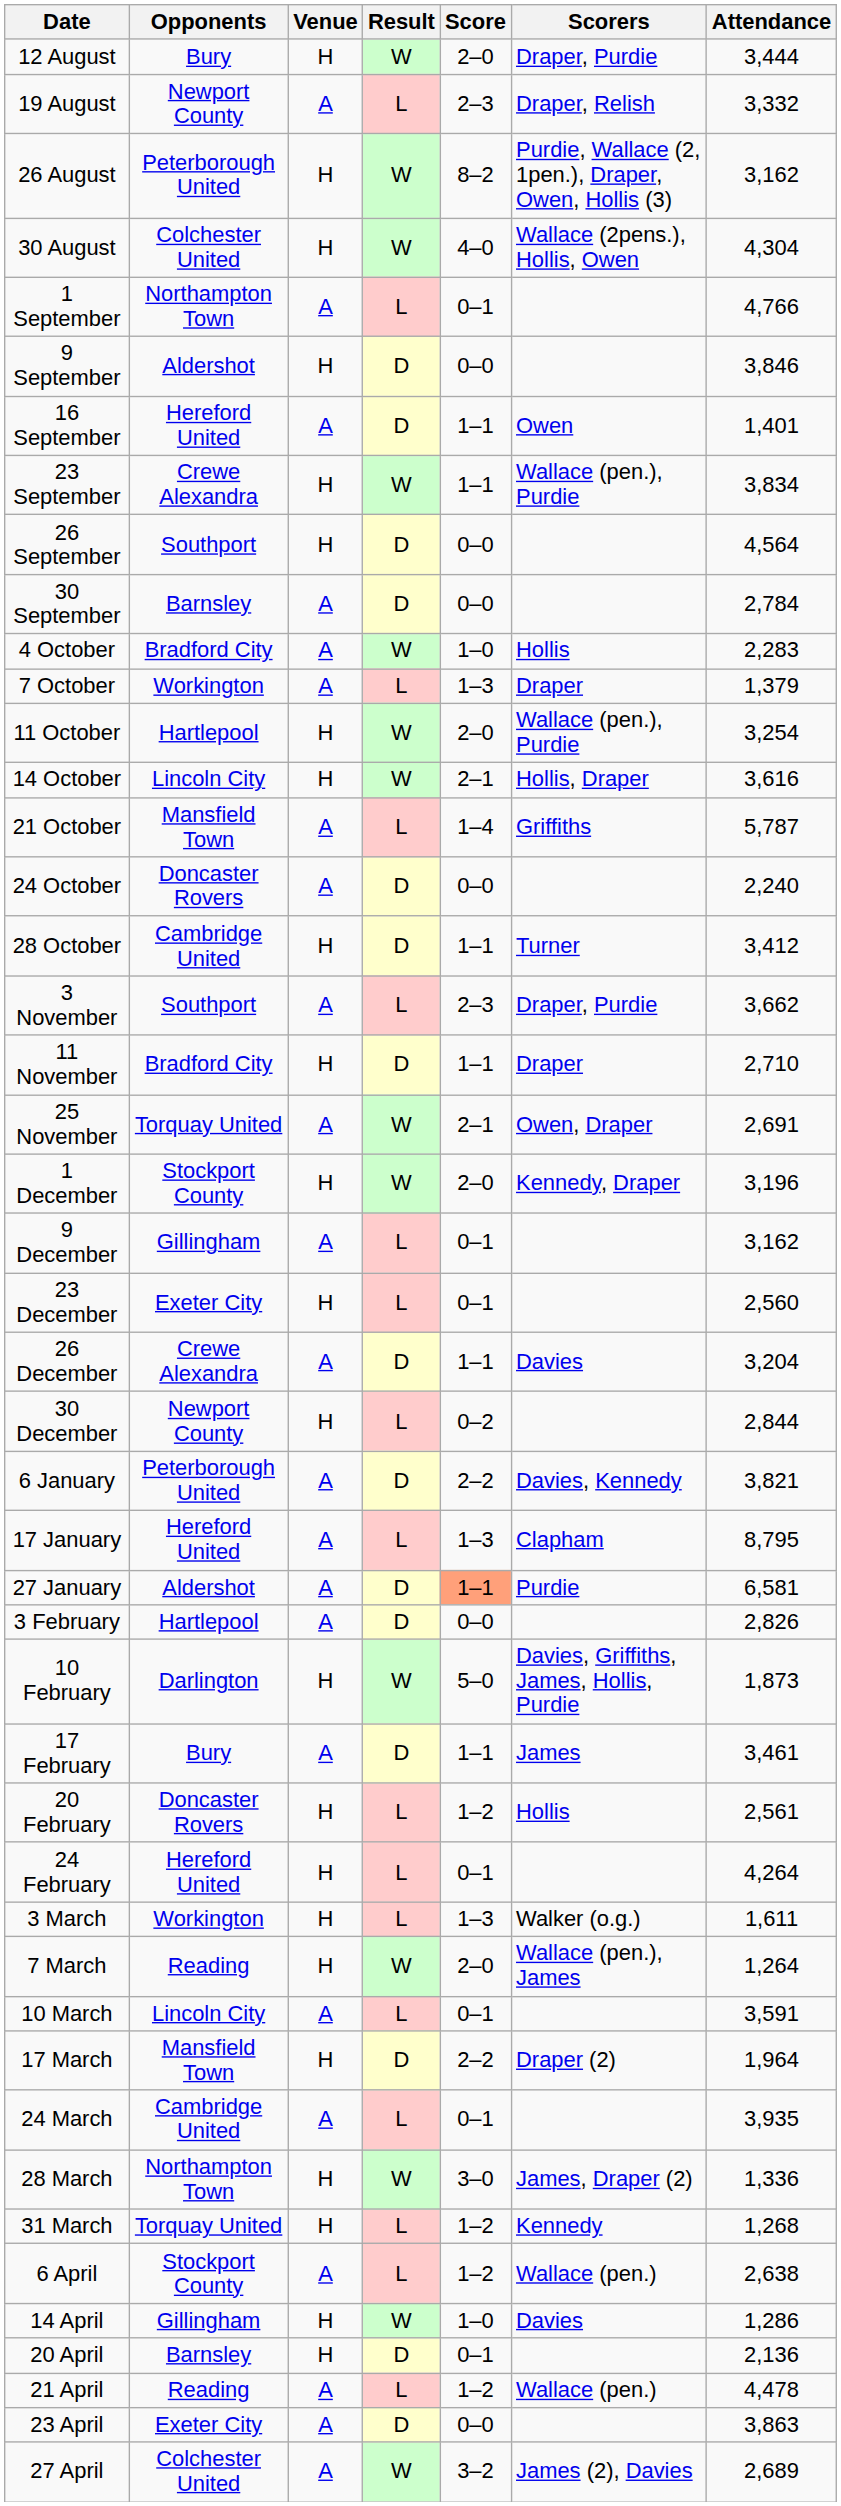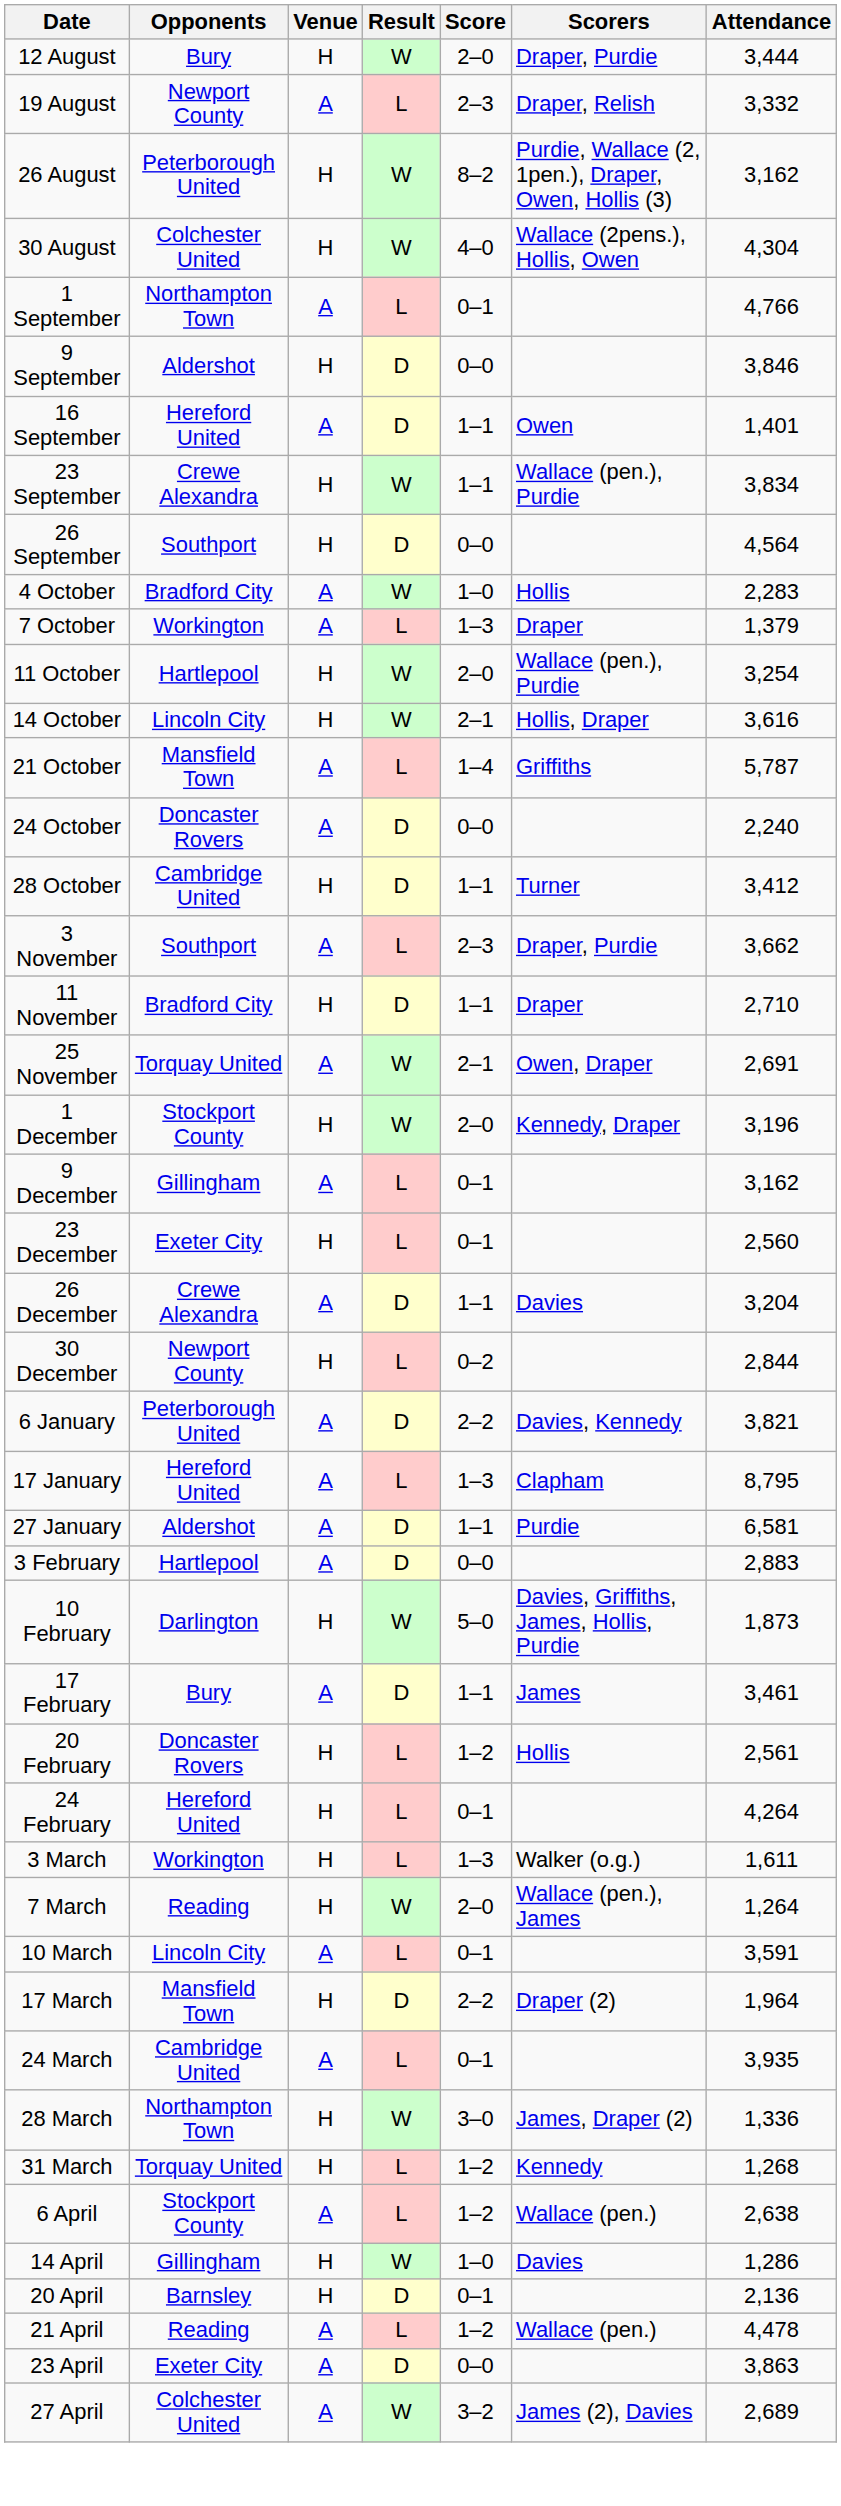- row: 30 September | Barnsley | A | D | 0–0 | 2,784
27 January | Score: lightsalmon background -> no background
3 February | Attendance: 2,826 -> 2,883
